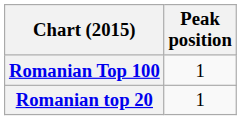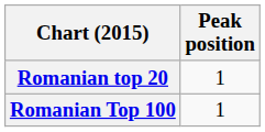rows swapped: Romanian top 20 <-> Romanian Top 100
